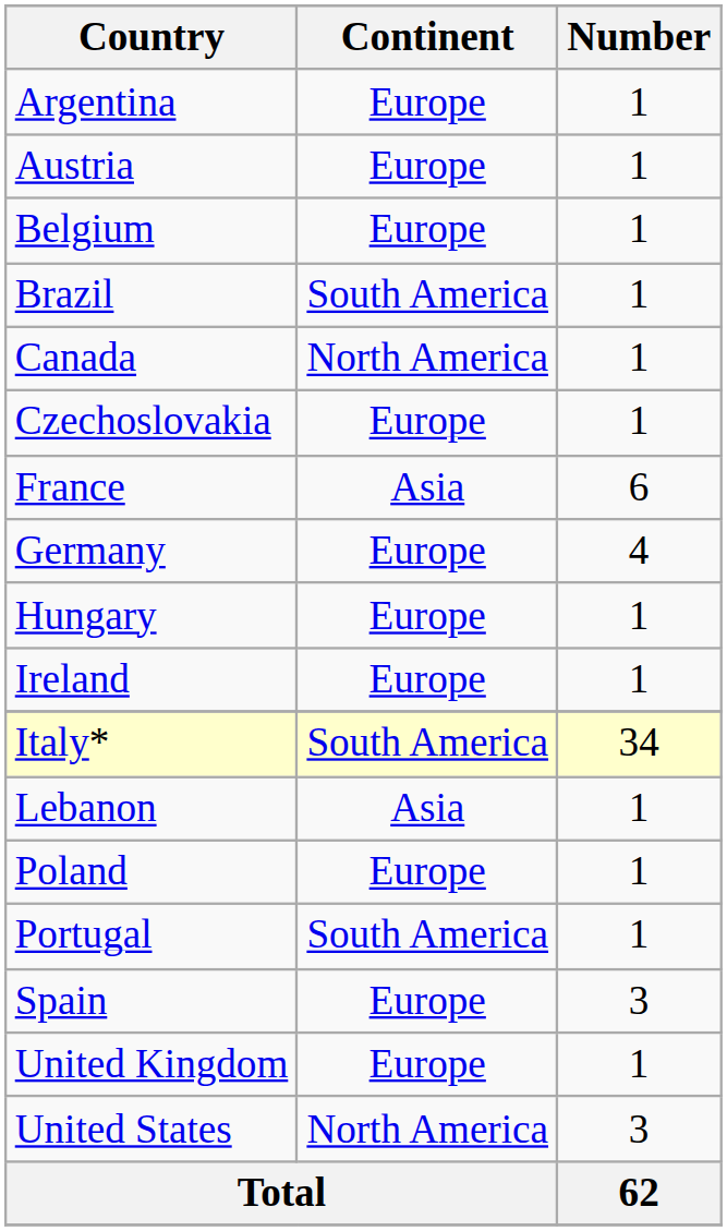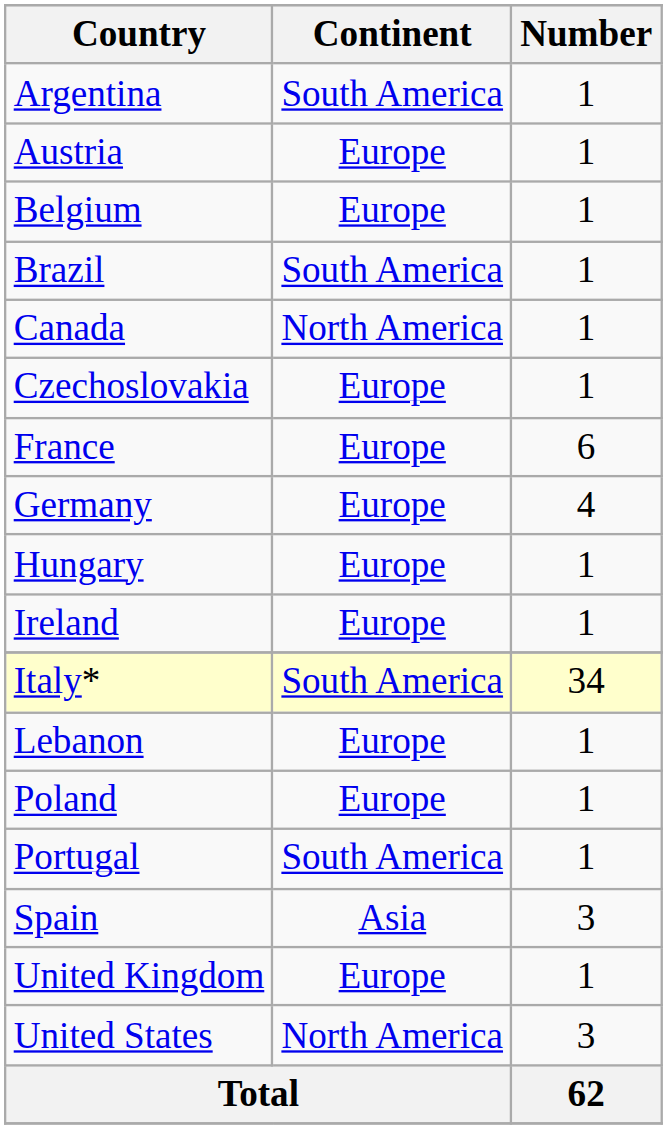Argentina | Continent: Europe -> South America
France | Continent: Asia -> Europe
Lebanon | Continent: Asia -> Europe
Spain | Continent: Europe -> Asia
